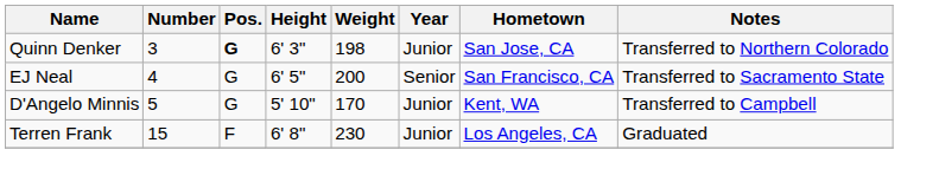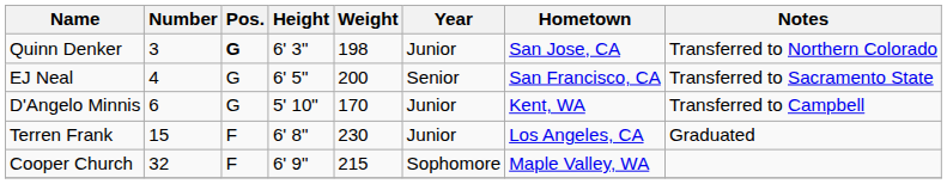D'Angelo Minnis | Number: 5 -> 6
+ row: Cooper Church | 32 | F | 6' 9" | 215 | Sophomore | Maple Valley, WA
